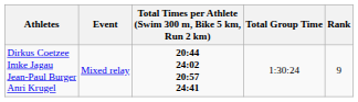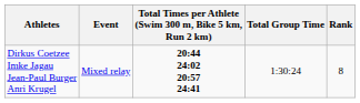Dirkus Coetzee Imke Jagau Jean-Paul Burger Anri Krugel | Rank: 9 -> 8
